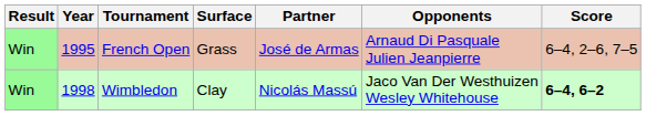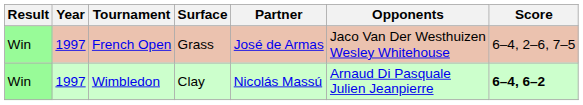French Open | Year: 1995 -> 1997
French Open | Opponents: Arnaud Di Pasquale Julien Jeanpierre -> Jaco Van Der Westhuizen Wesley Whitehouse
Wimbledon | Year: 1998 -> 1997
Wimbledon | Opponents: Jaco Van Der Westhuizen Wesley Whitehouse -> Arnaud Di Pasquale Julien Jeanpierre
